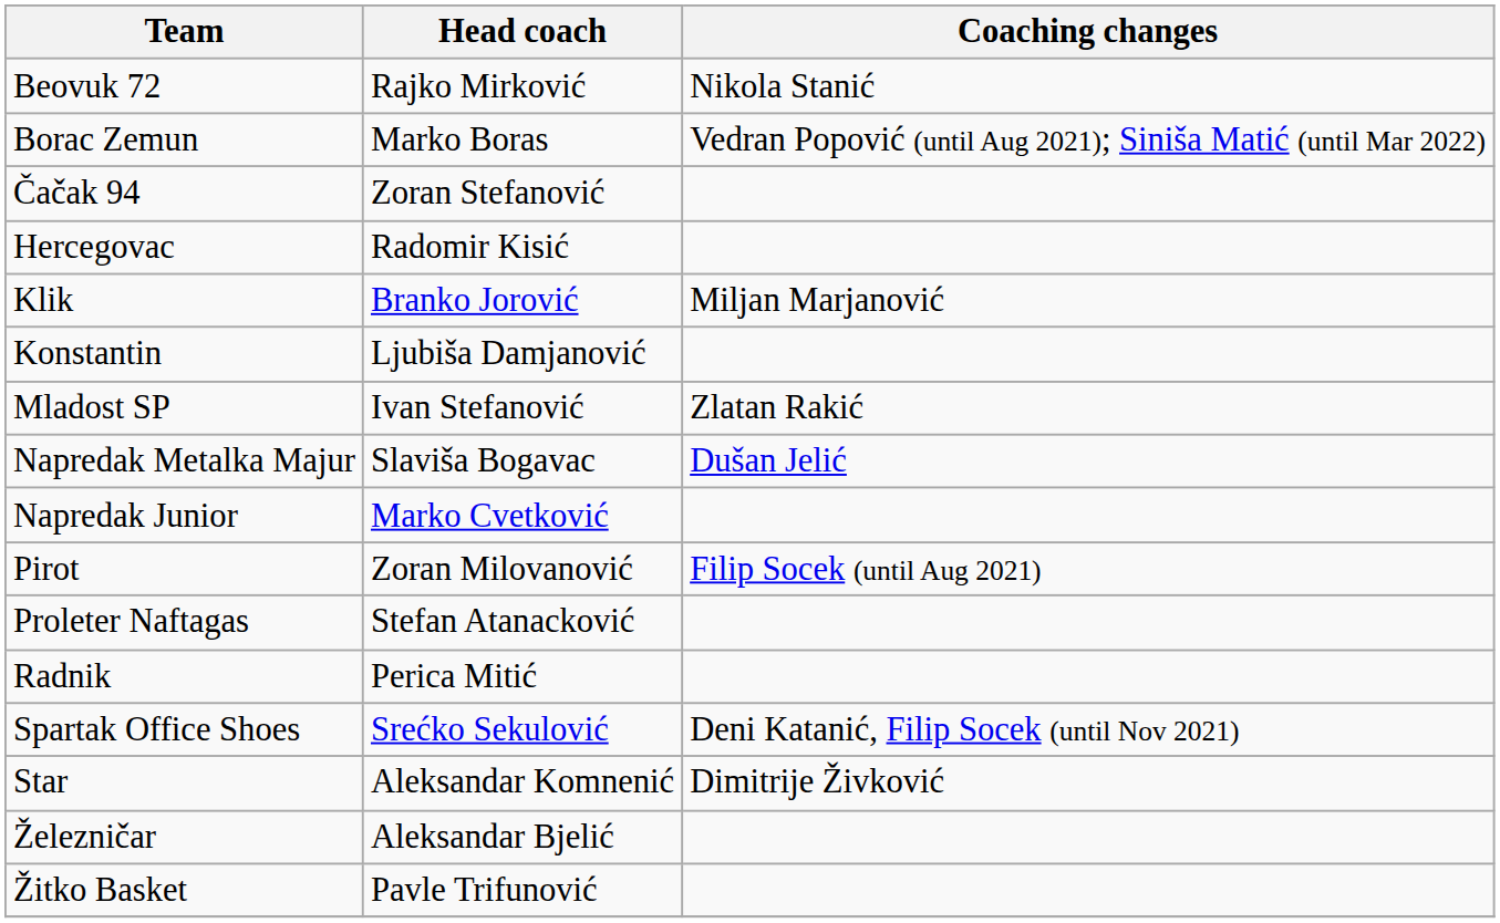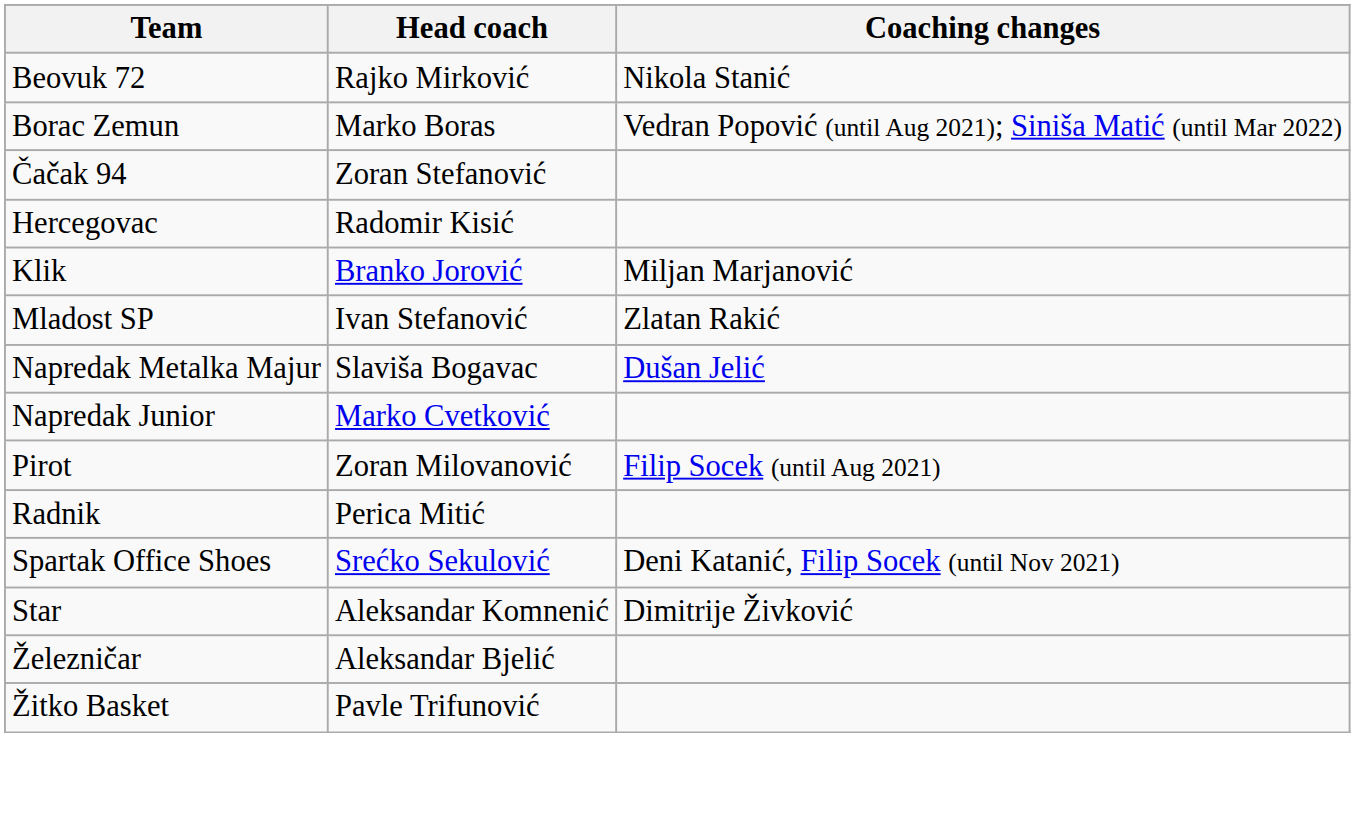- row: Konstantin | Ljubiša Damjanović
- row: Proleter Naftagas | Stefan Atanacković
